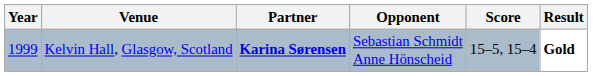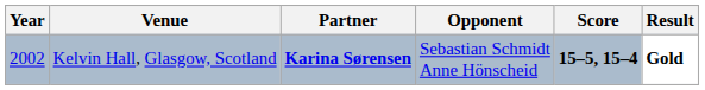Kelvin Hall, Glasgow, Scotland | Year: 1999 -> 2002
Kelvin Hall, Glasgow, Scotland | Score: normal -> bold
